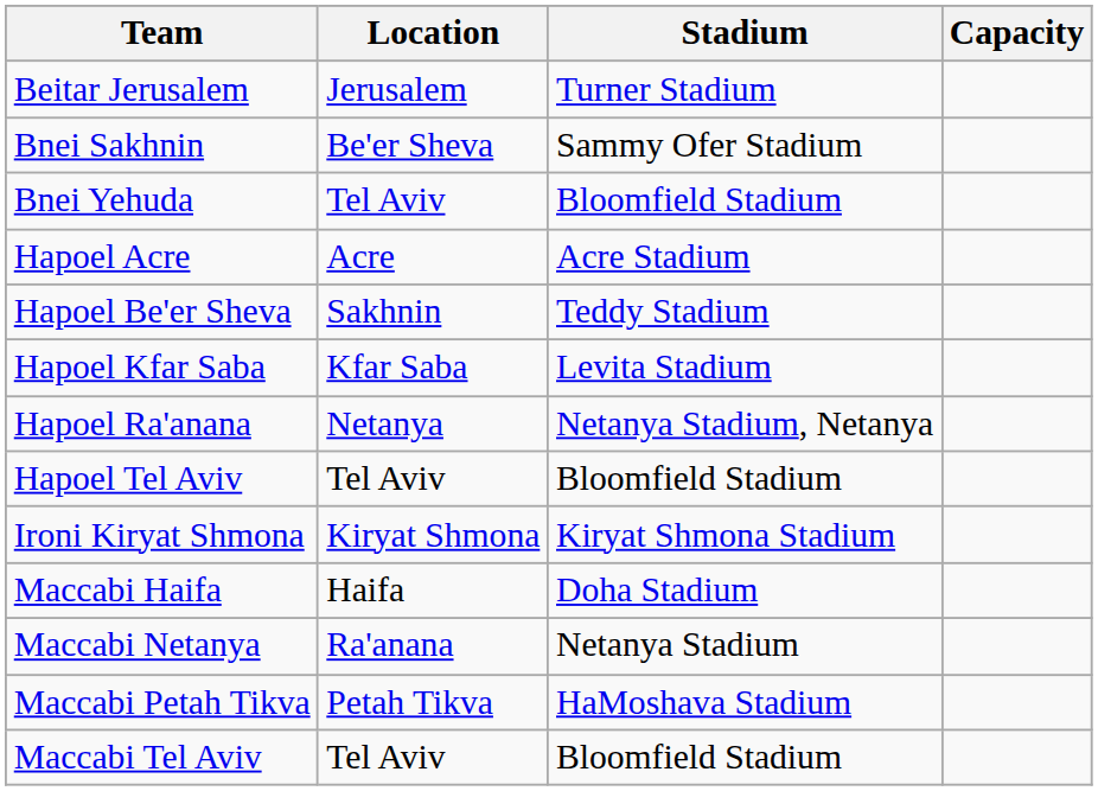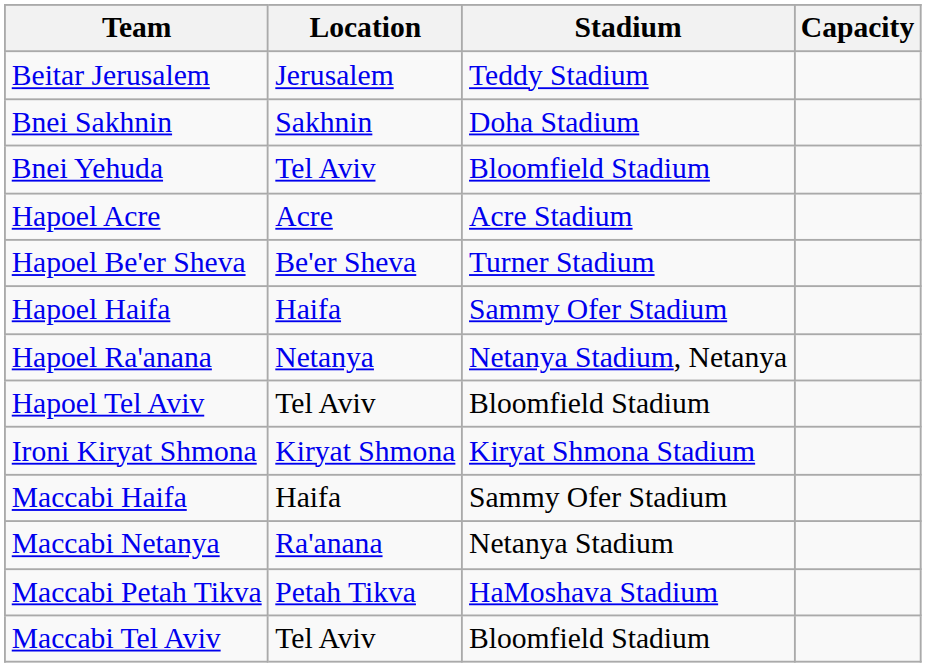Beitar Jerusalem | Stadium: Turner Stadium -> Teddy Stadium
Bnei Sakhnin | Location: Be'er Sheva -> Sakhnin
Bnei Sakhnin | Stadium: Sammy Ofer Stadium -> Doha Stadium
Hapoel Be'er Sheva | Location: Sakhnin -> Be'er Sheva
Hapoel Be'er Sheva | Stadium: Teddy Stadium -> Turner Stadium
+ row: Hapoel Haifa | Haifa | Sammy Ofer Stadium
- row: Hapoel Kfar Saba | Kfar Saba | Levita Stadium
Maccabi Haifa | Stadium: Doha Stadium -> Sammy Ofer Stadium
